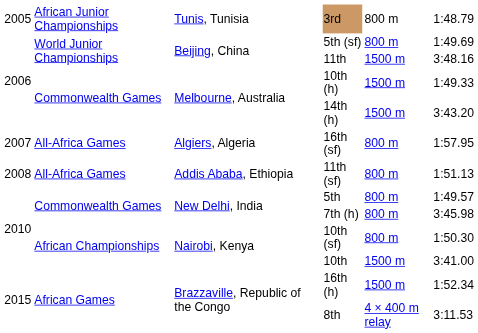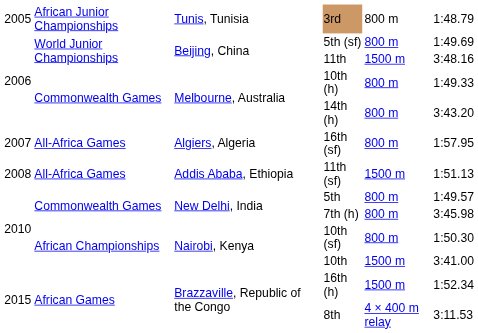10th (h) | column 5: 1500 m -> 800 m
14th (h) | column 5: 1500 m -> 800 m
11th (sf) | column 5: 800 m -> 1500 m
